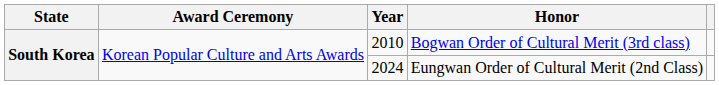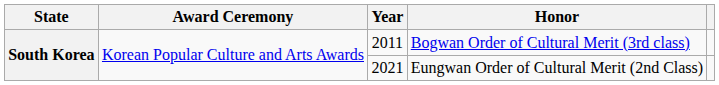Bogwan Order of Cultural Merit (3rd class) | Year: 2010 -> 2011
Eungwan Order of Cultural Merit (2nd Class) | Year: 2024 -> 2021
